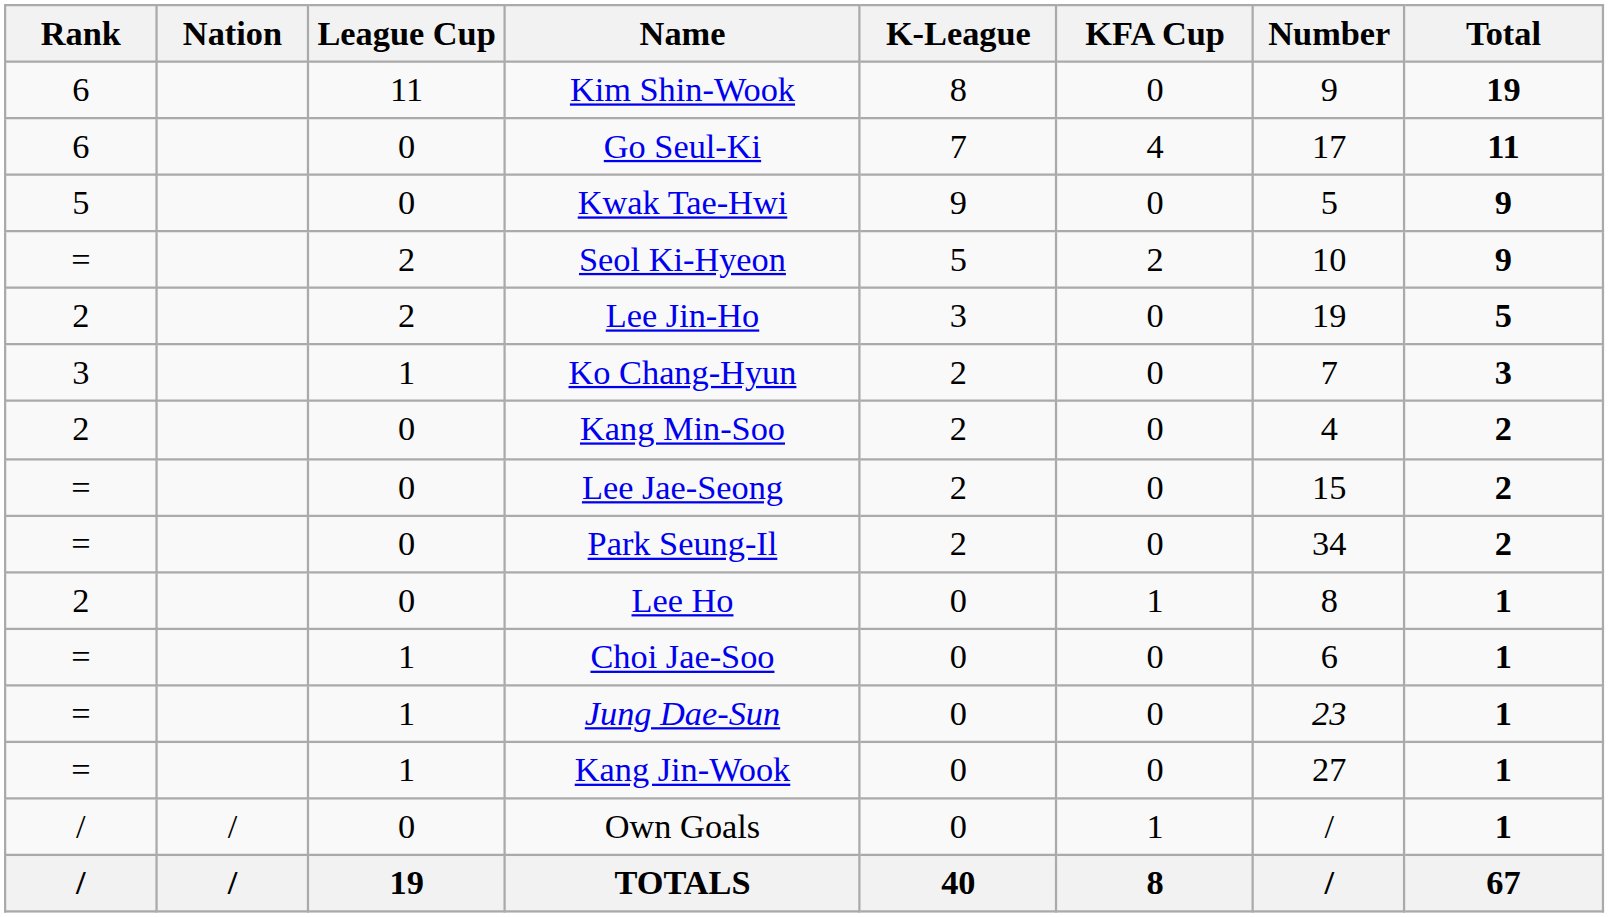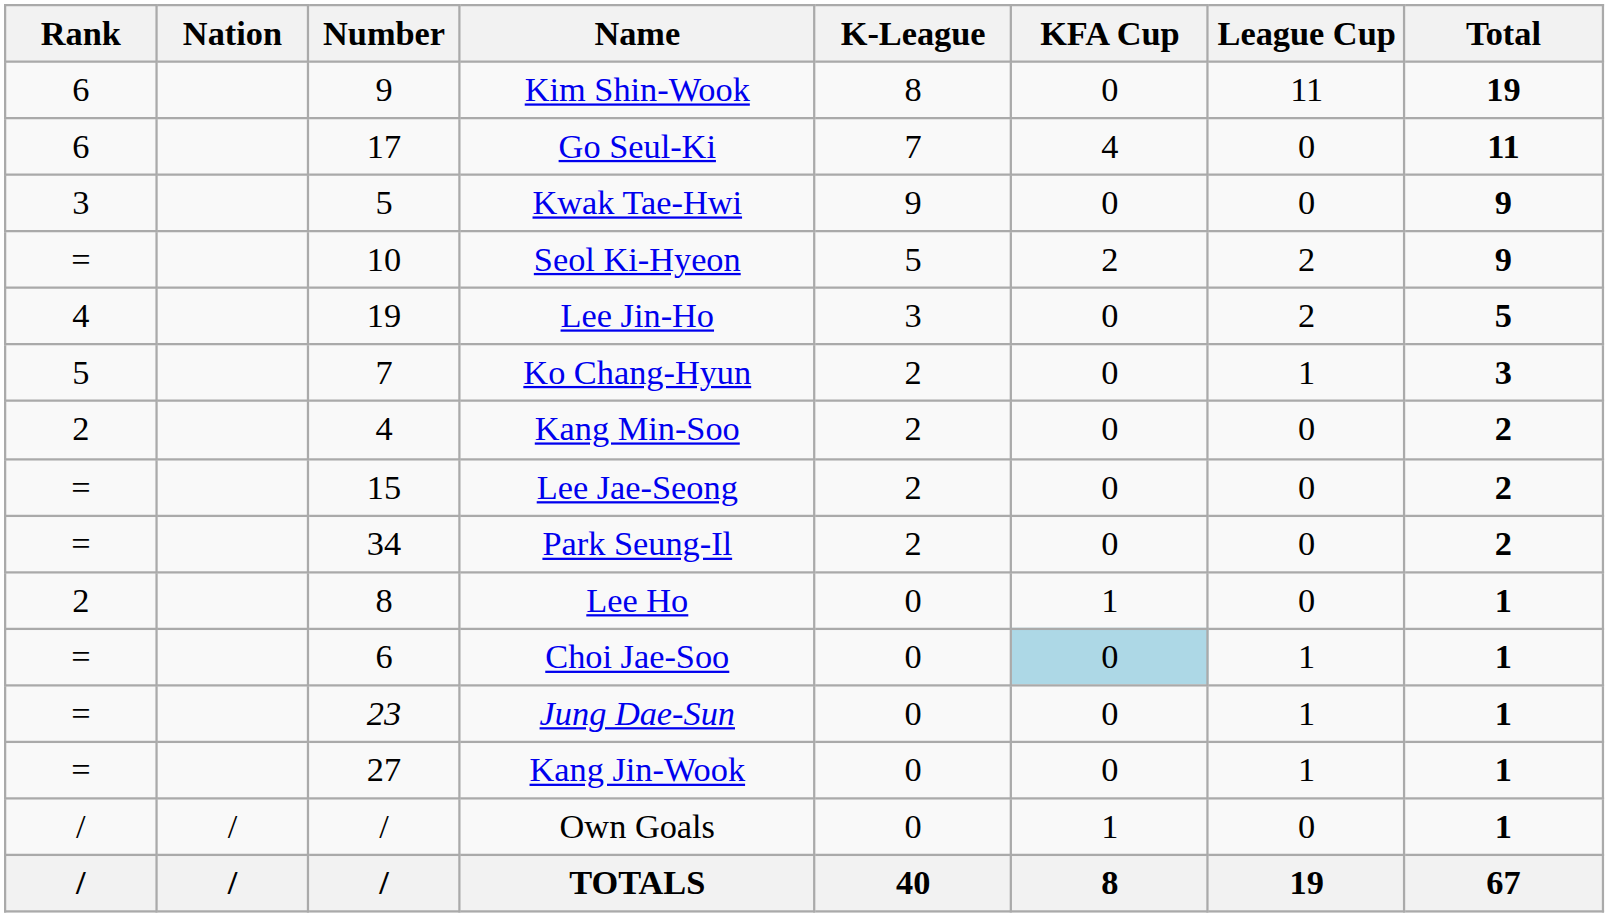columns swapped: Number <-> League Cup
Kwak Tae-Hwi | Rank: 5 -> 3
Lee Jin-Ho | Rank: 2 -> 4
Ko Chang-Hyun | Rank: 3 -> 5
Choi Jae-Soo | KFA Cup: no background -> lightblue background
